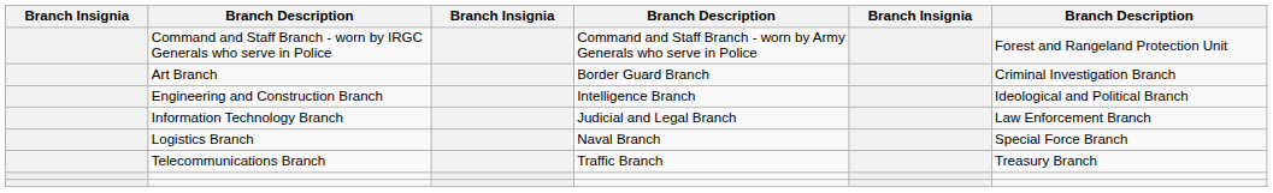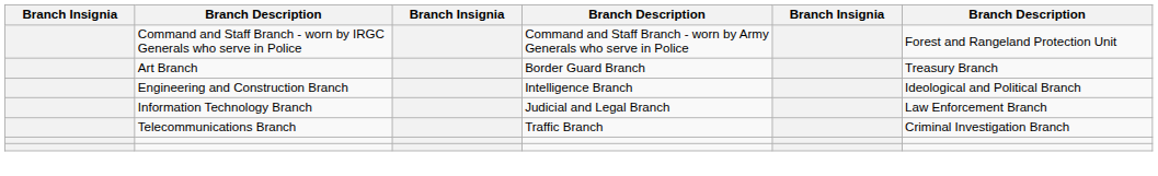Art Branch | column 6: Criminal Investigation Branch -> Treasury Branch
- row: Logistics Branch | Naval Branch | Special Force Branch
Telecommunications Branch | column 6: Treasury Branch -> Criminal Investigation Branch
